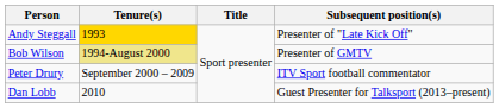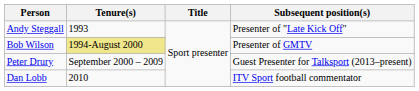Andy Steggall | Tenure(s): gold background -> no background
Peter Drury | Subsequent position(s): ITV Sport football commentator -> Guest Presenter for Talksport (2013–present)
Dan Lobb | Subsequent position(s): Guest Presenter for Talksport (2013–present) -> ITV Sport football commentator
